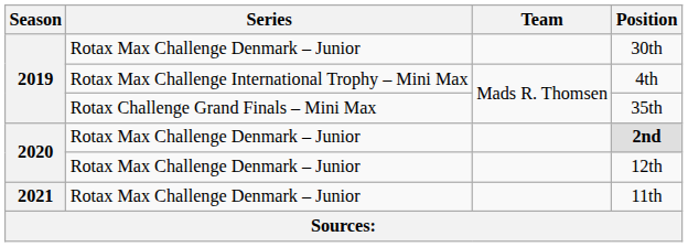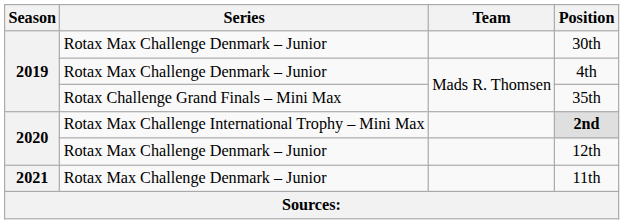4th | Series: Rotax Max Challenge International Trophy – Mini Max -> Rotax Max Challenge Denmark – Junior
2nd | Series: Rotax Max Challenge Denmark – Junior -> Rotax Max Challenge International Trophy – Mini Max
